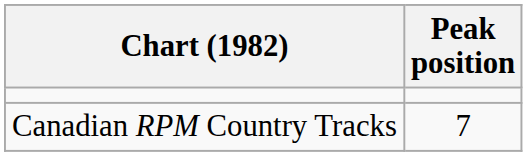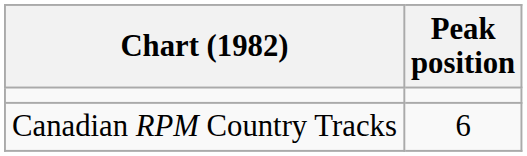Canadian RPM Country Tracks | Peak position: 7 -> 6
